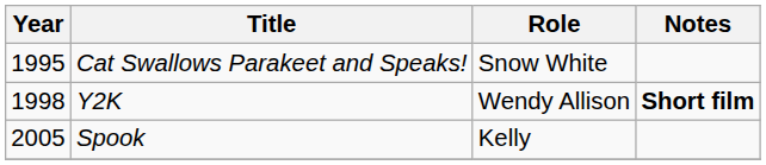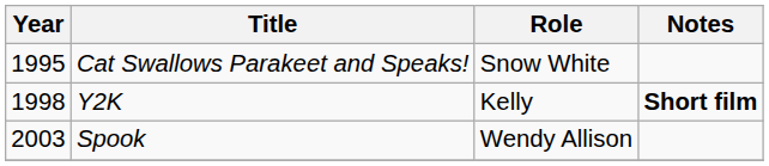Y2K | Role: Wendy Allison -> Kelly
Spook | Year: 2005 -> 2003
Spook | Role: Kelly -> Wendy Allison
